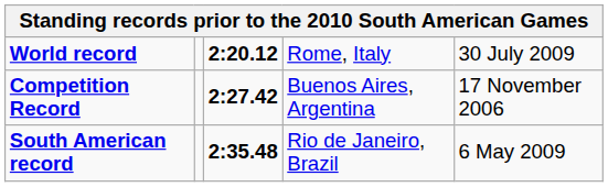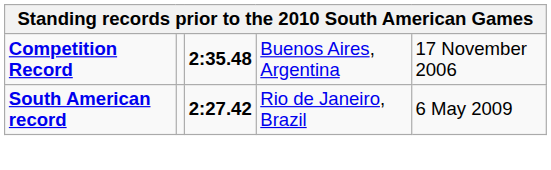- row: World record | 2:20.12 | Rome, Italy | 30 July 2009
Competition Record | column 3: 2:27.42 -> 2:35.48
South American record | column 3: 2:35.48 -> 2:27.42
